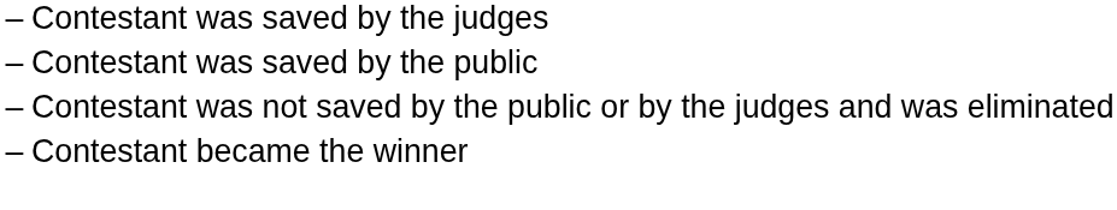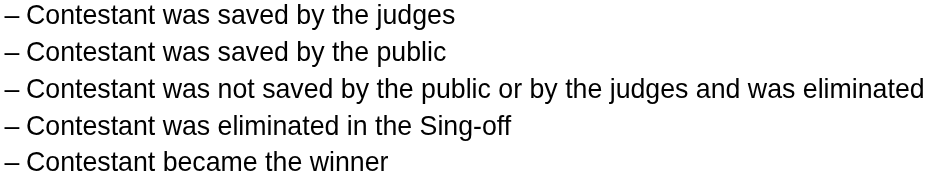+ row: – | Contestant was eliminated in the Sing-off
